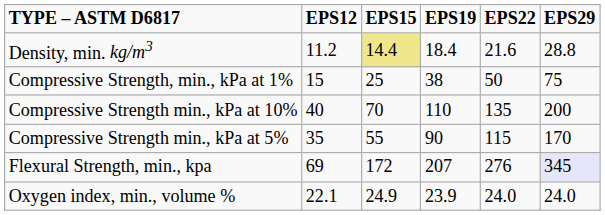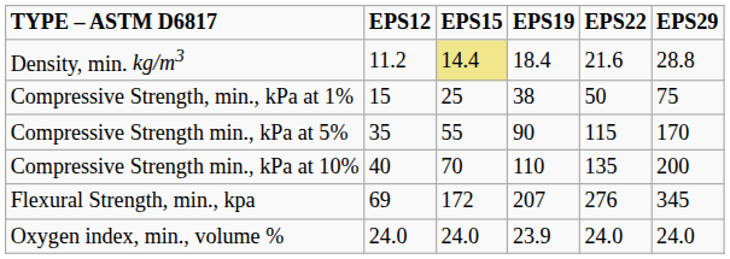rows swapped: Compressive Strength min., kPa at 5% <-> Compressive Strength min., kPa at 10%
Flexural Strength, min., kpa | EPS29: lavender background -> no background
Oxygen index, min., volume % | EPS12: 22.1 -> 24.0
Oxygen index, min., volume % | EPS15: 24.9 -> 24.0
